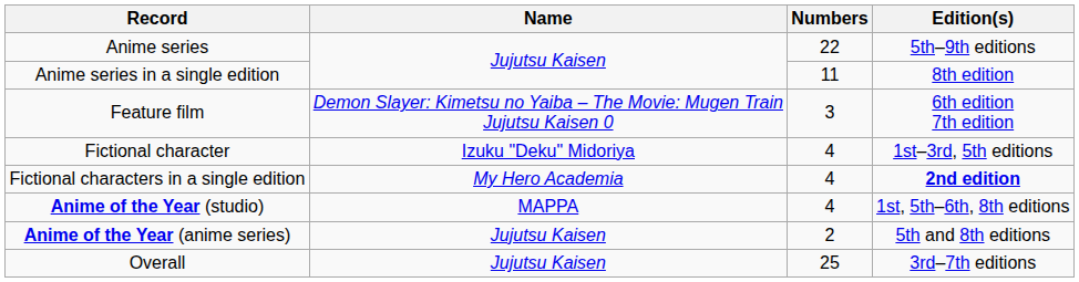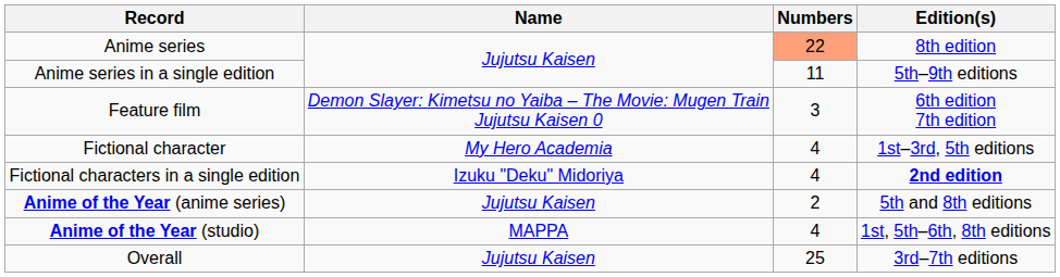Anime series | Numbers: no background -> lightsalmon background
Anime series | Edition(s): 5th–9th editions -> 8th edition
Anime series in a single edition | Edition(s): 8th edition -> 5th–9th editions
Fictional character | Name: Izuku "Deku" Midoriya -> My Hero Academia
Fictional characters in a single edition | Name: My Hero Academia -> Izuku "Deku" Midoriya
rows swapped: Anime of the Year (anime series) <-> Anime of the Year (studio)
